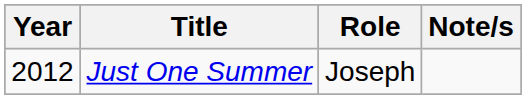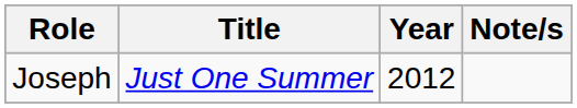columns swapped: Year <-> Role
